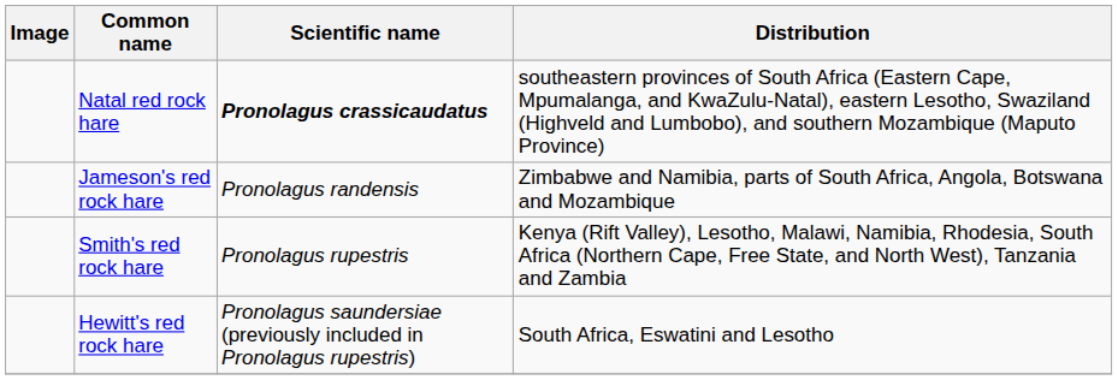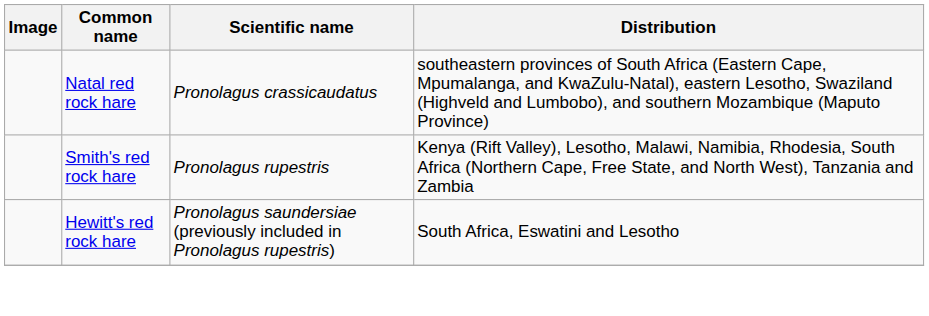Natal red rock hare | Scientific name: bold -> normal
- row: Jameson's red rock hare | Pronolagus randensis | Zimbabwe and Namibia, parts of South Africa, Angola, Botswana and Mozambique
